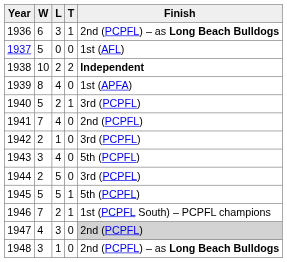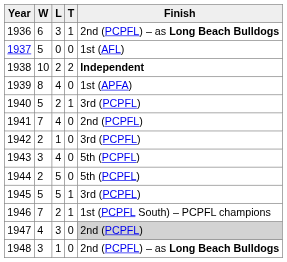1944 | Finish: 3rd (PCPFL) -> 5th (PCPFL)
1945 | Finish: 5th (PCPFL) -> 3rd (PCPFL)
